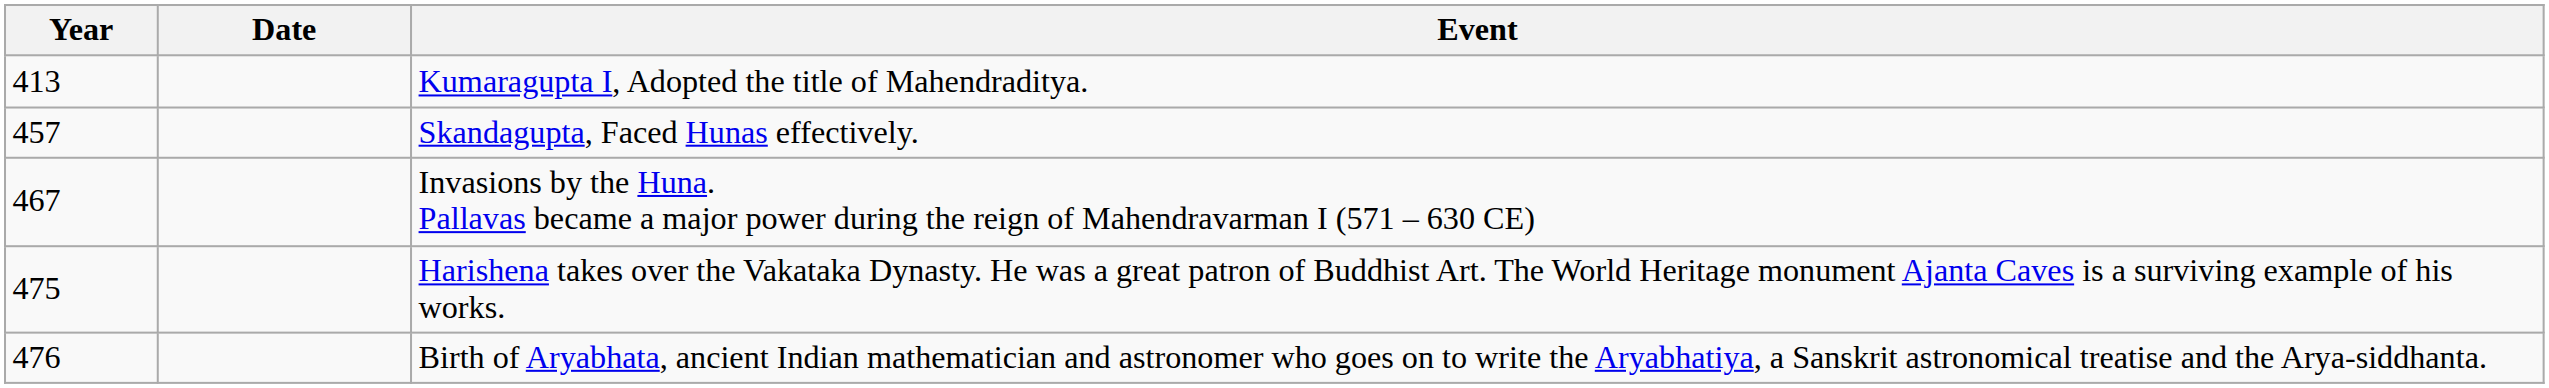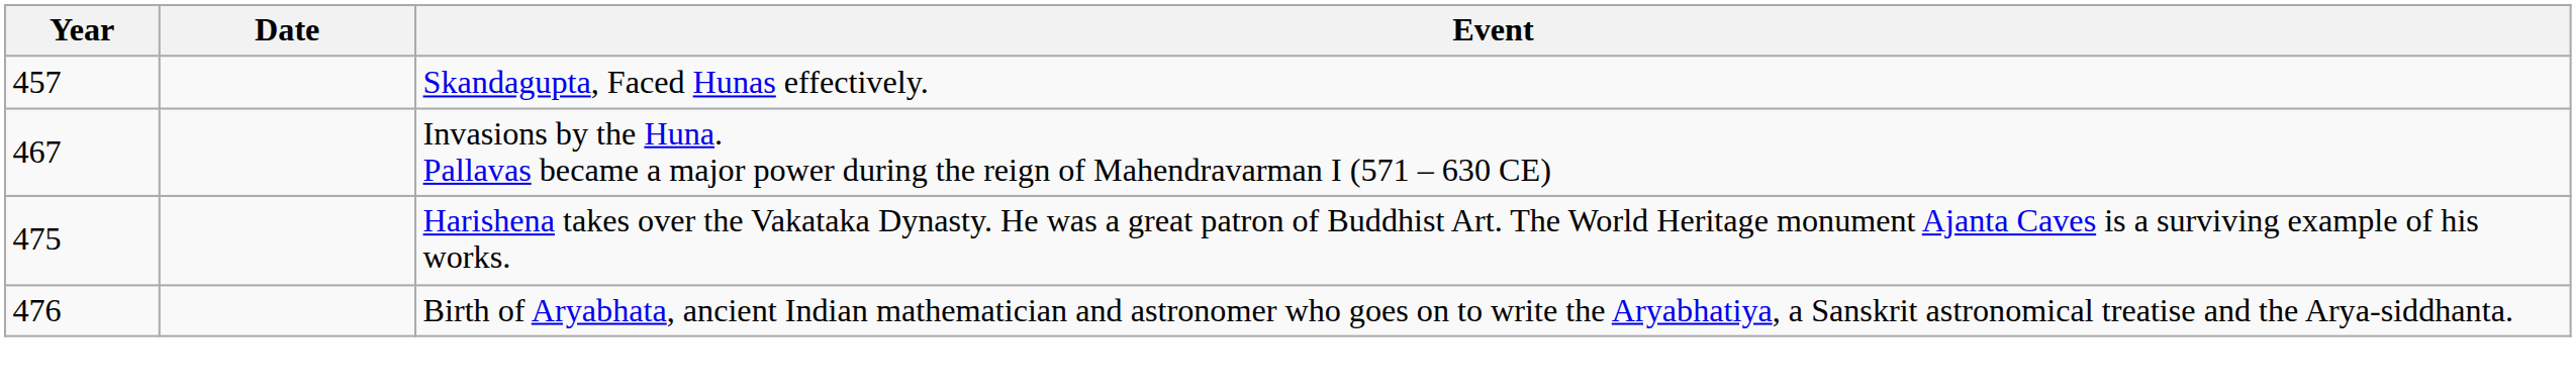- row: 413 | Kumaragupta I, Adopted the title of Mahendraditya.
